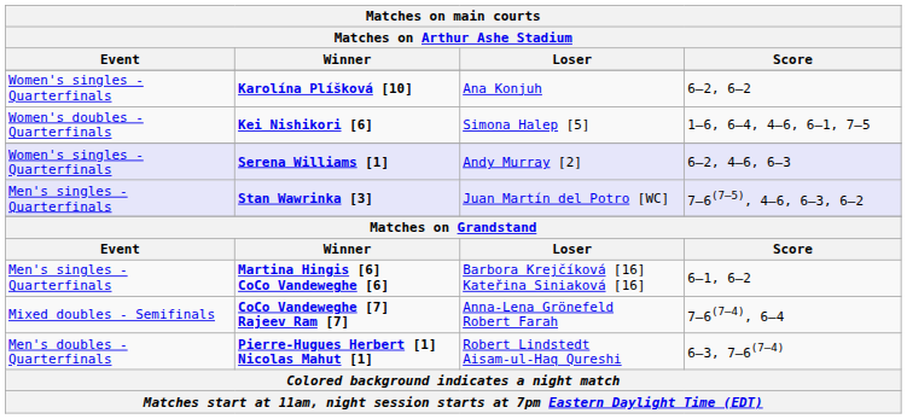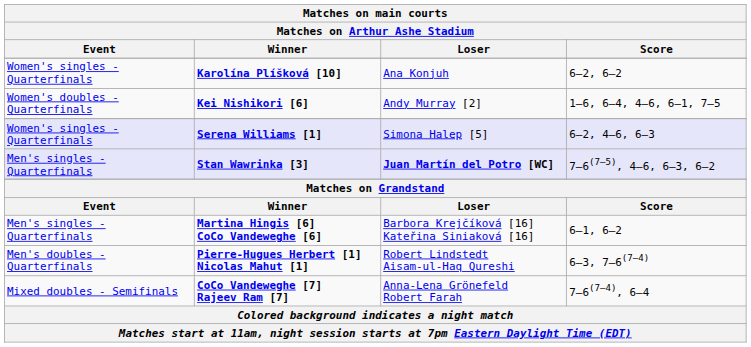Kei Nishikori [6] | Loser: Simona Halep [5] -> Andy Murray [2]
Serena Williams [1] | Loser: Andy Murray [2] -> Simona Halep [5]
Stan Wawrinka [3] | Loser: normal -> bold
rows swapped: Pierre-Hugues Herbert [1] Nicolas Mahut [1] <-> CoCo Vandeweghe [7] Rajeev Ram [7]
